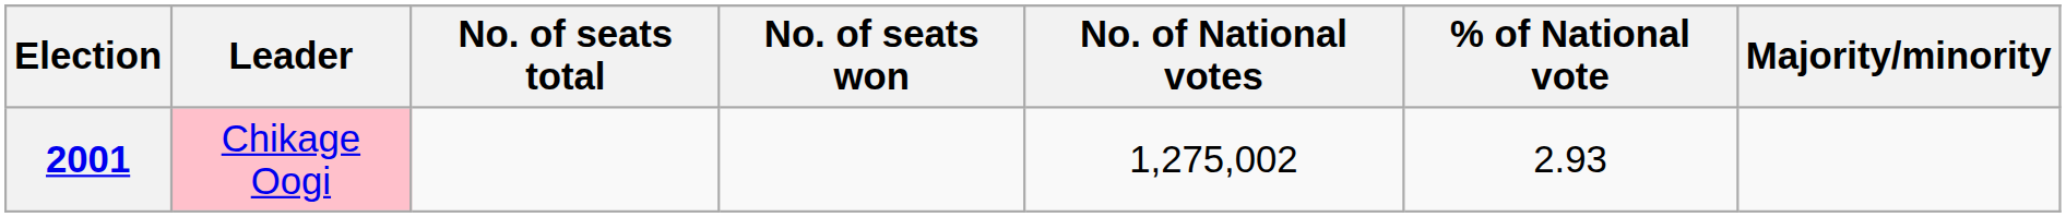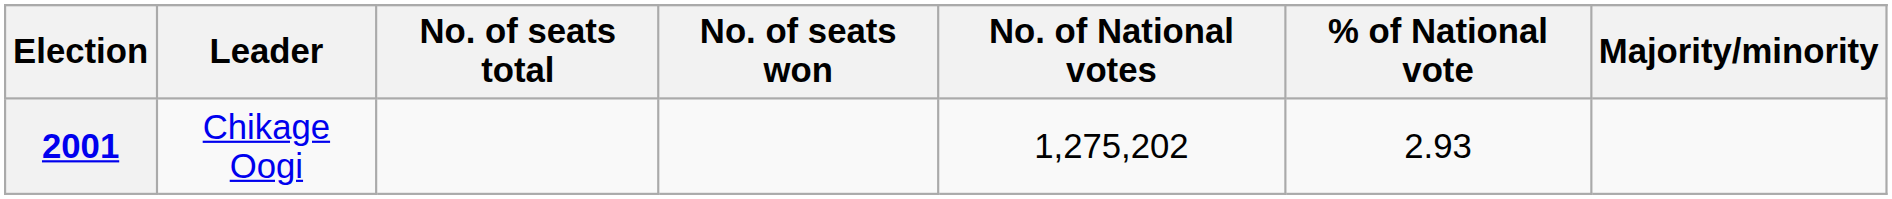2001 | Leader: pink background -> no background
2001 | No. of National votes: 1,275,002 -> 1,275,202
